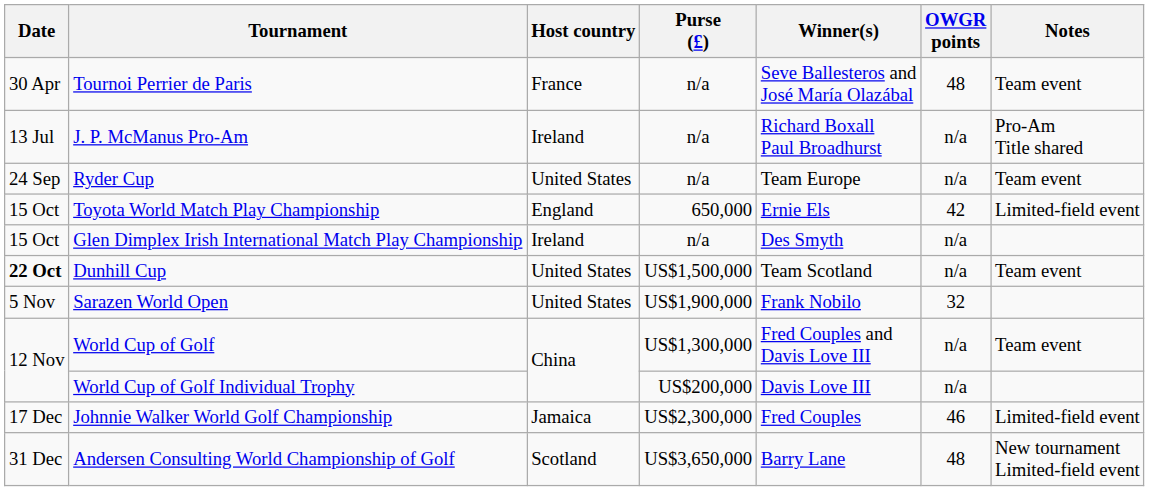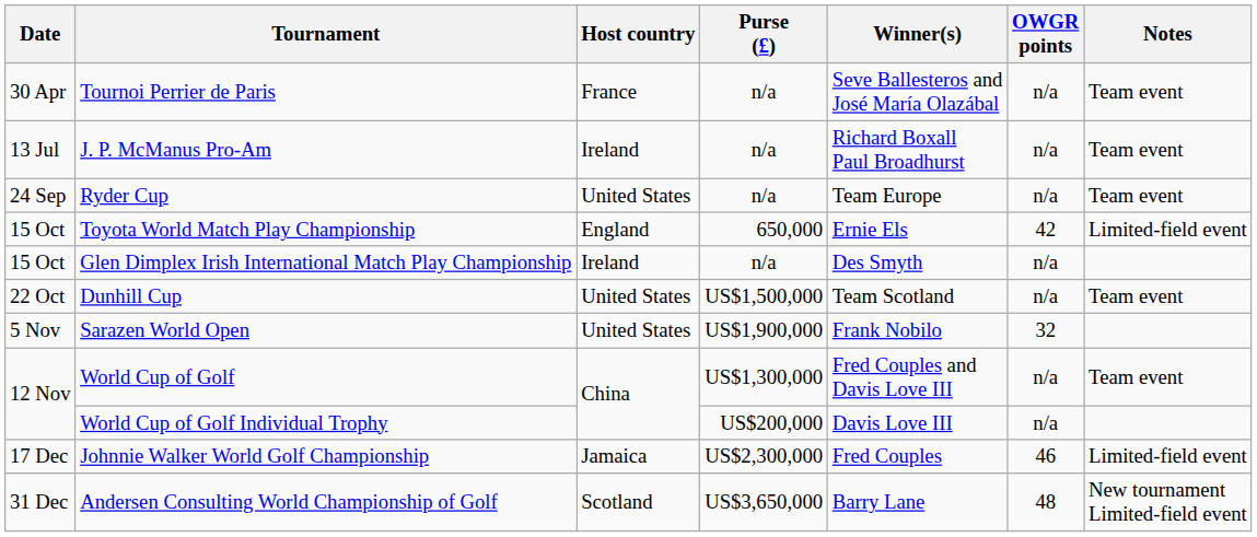Tournoi Perrier de Paris | OWGR points: 48 -> n/a
J. P. McManus Pro-Am | Notes: Pro-Am Title shared -> Team event
Dunhill Cup | Date: bold -> normal
